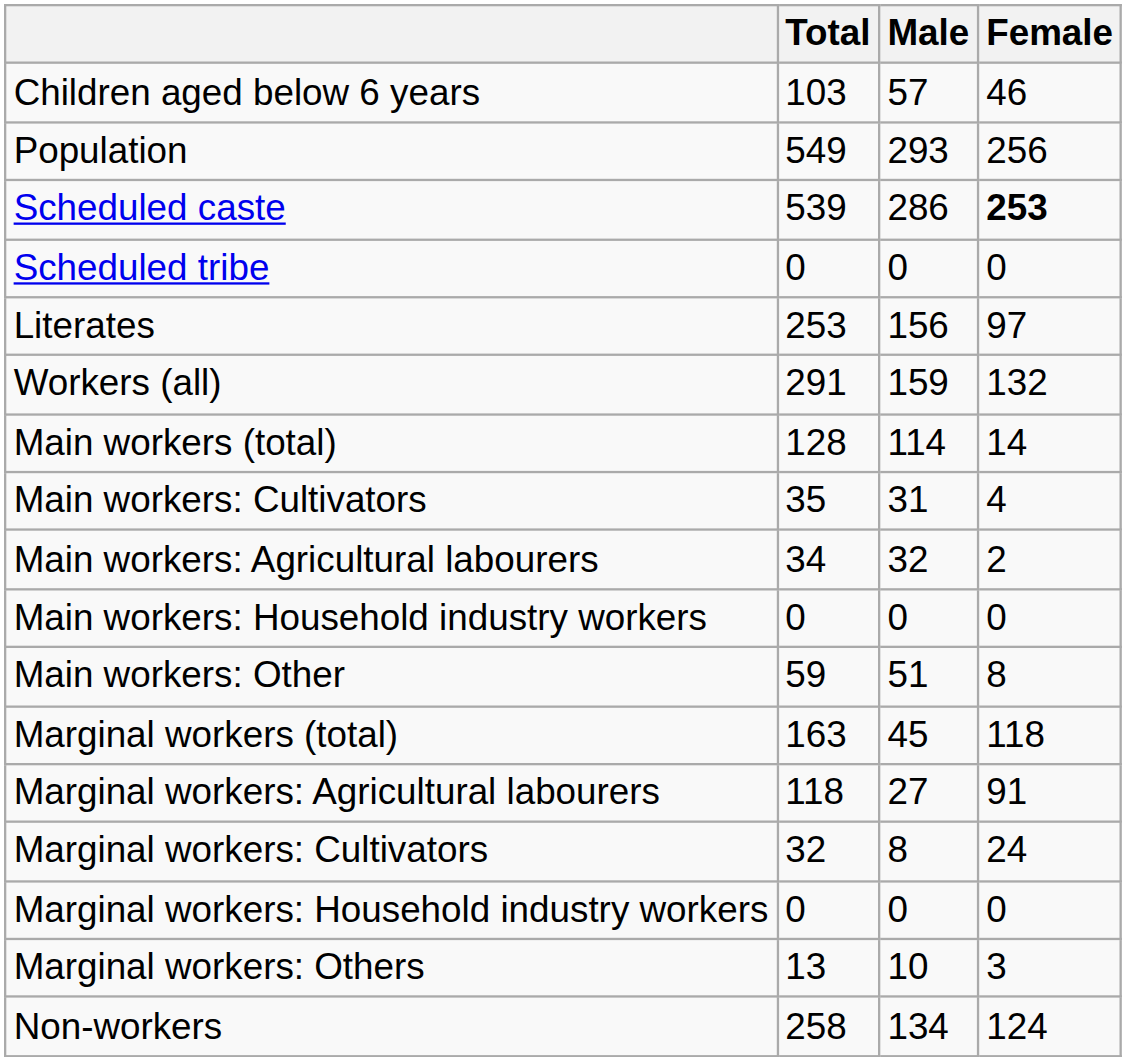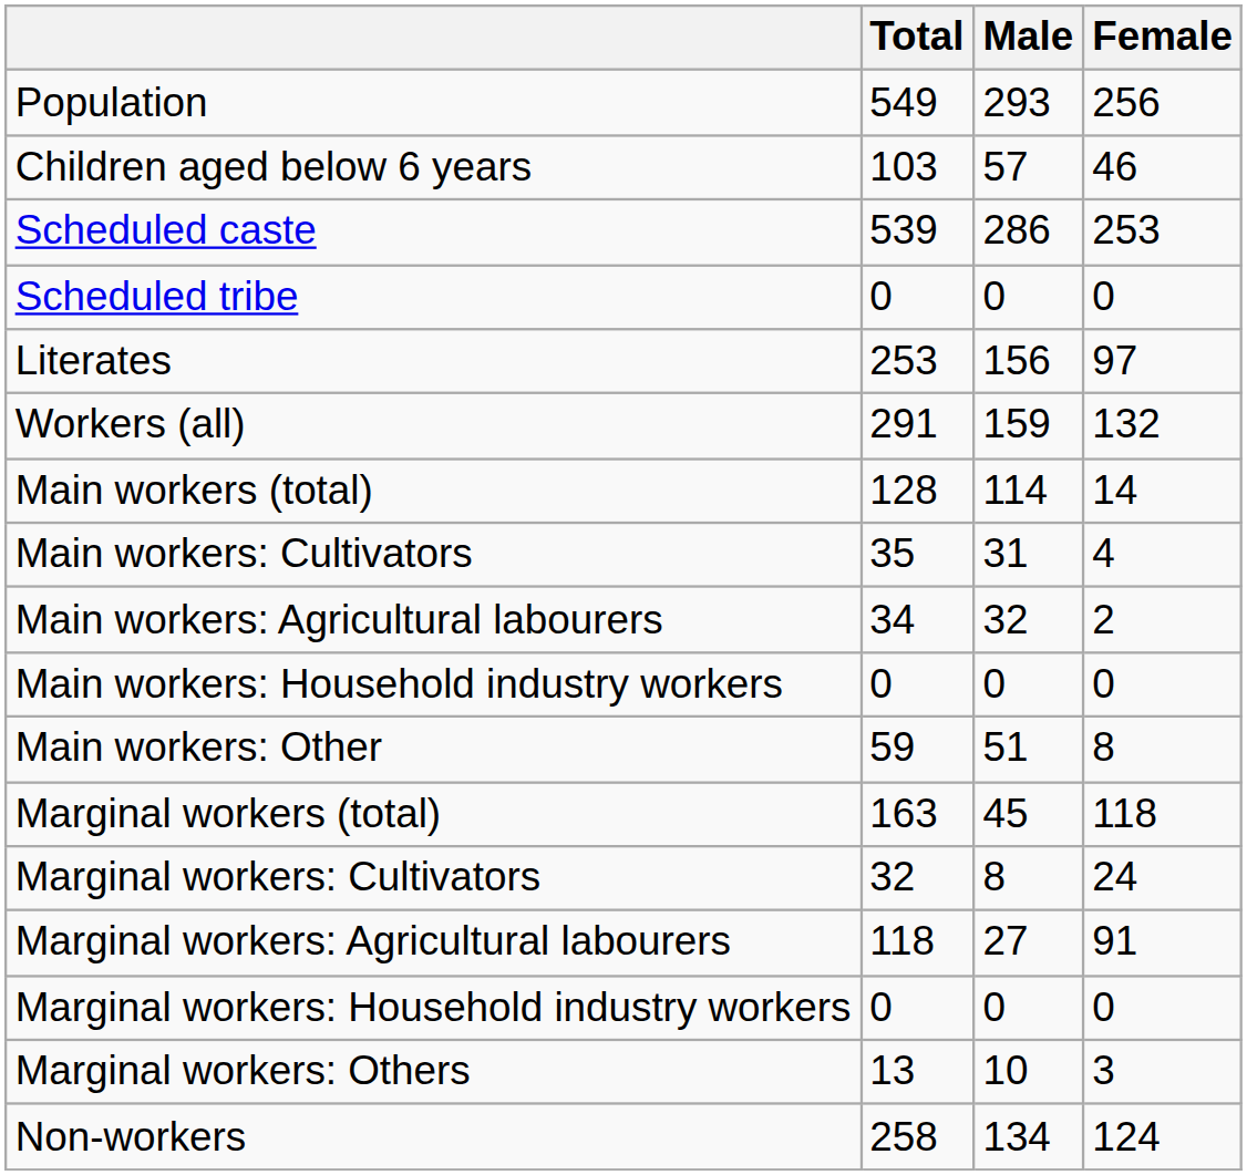rows swapped: Population <-> Children aged below 6 years
Scheduled caste | Female: bold -> normal
rows swapped: Marginal workers: Cultivators <-> Marginal workers: Agricultural labourers
